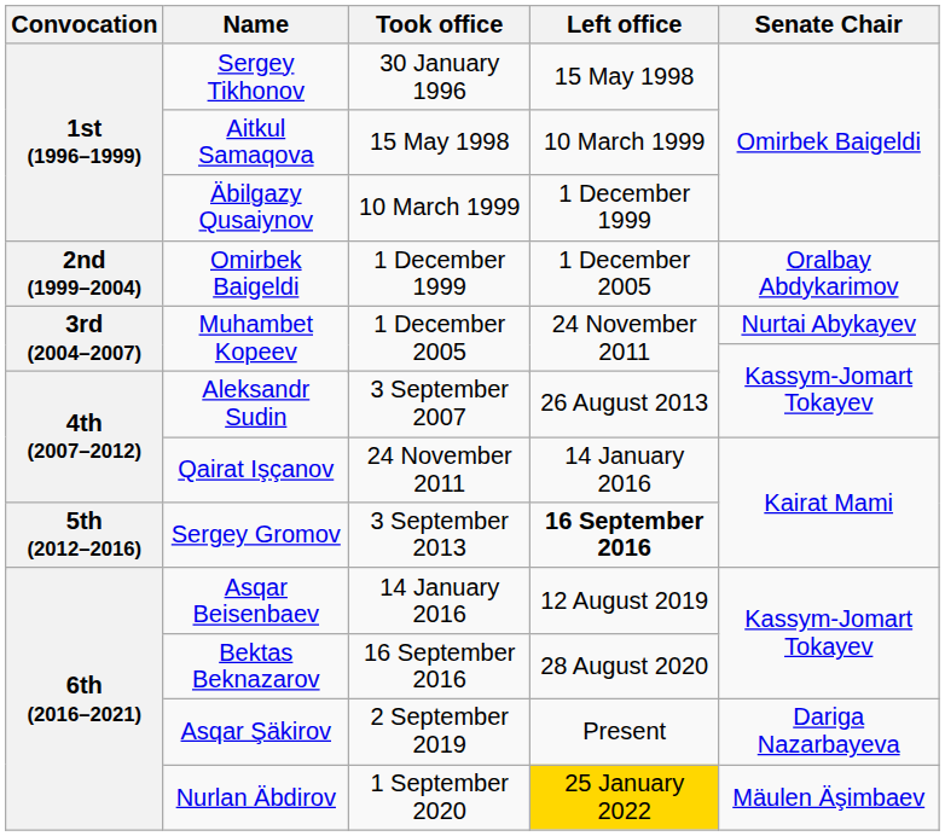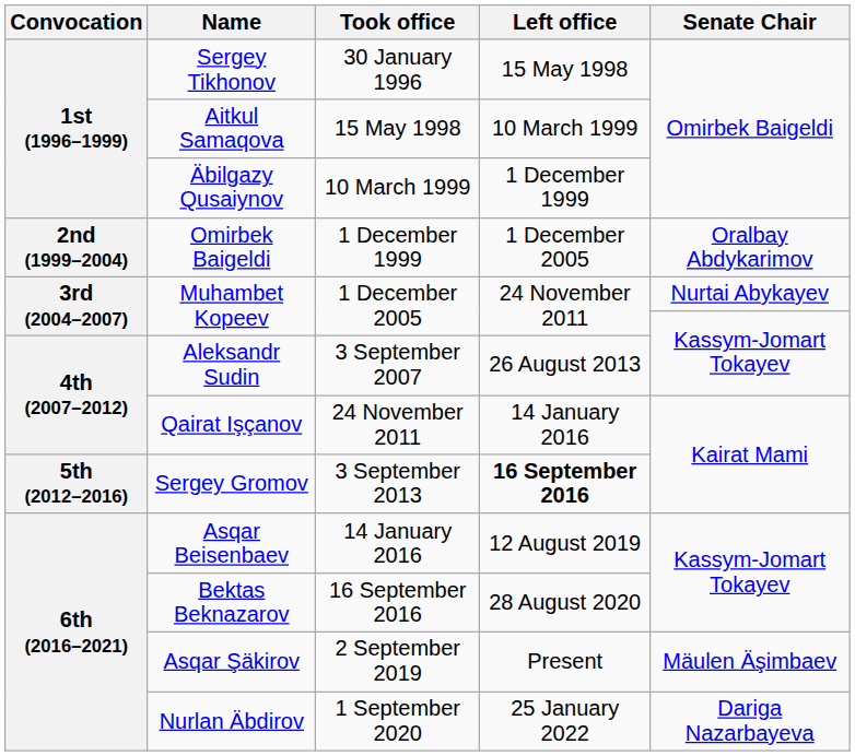Asqar Şäkirov | Senate Chair: Dariga Nazarbayeva -> Mäulen Äşimbaev
Nurlan Äbdirov | Left office: gold background -> no background
Nurlan Äbdirov | Senate Chair: Mäulen Äşimbaev -> Dariga Nazarbayeva
